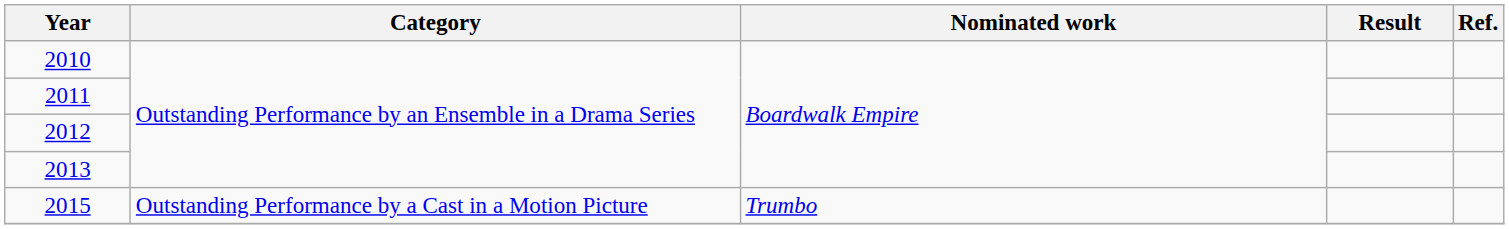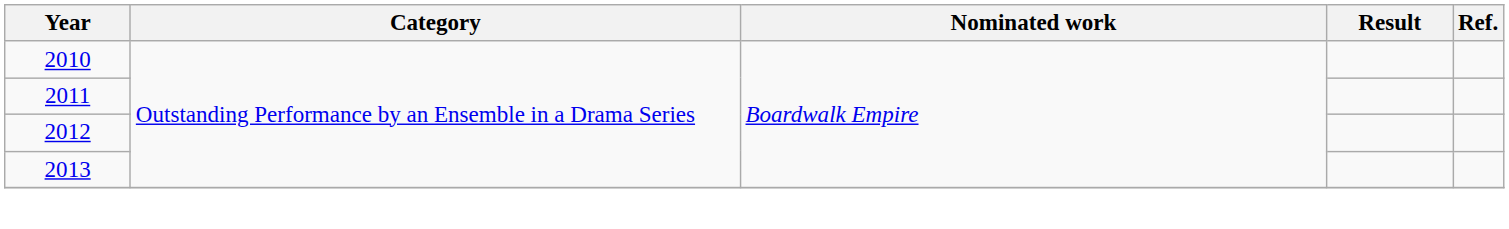- row: 2015 | Outstanding Performance by a Cast in a Motion Picture | Trumbo
